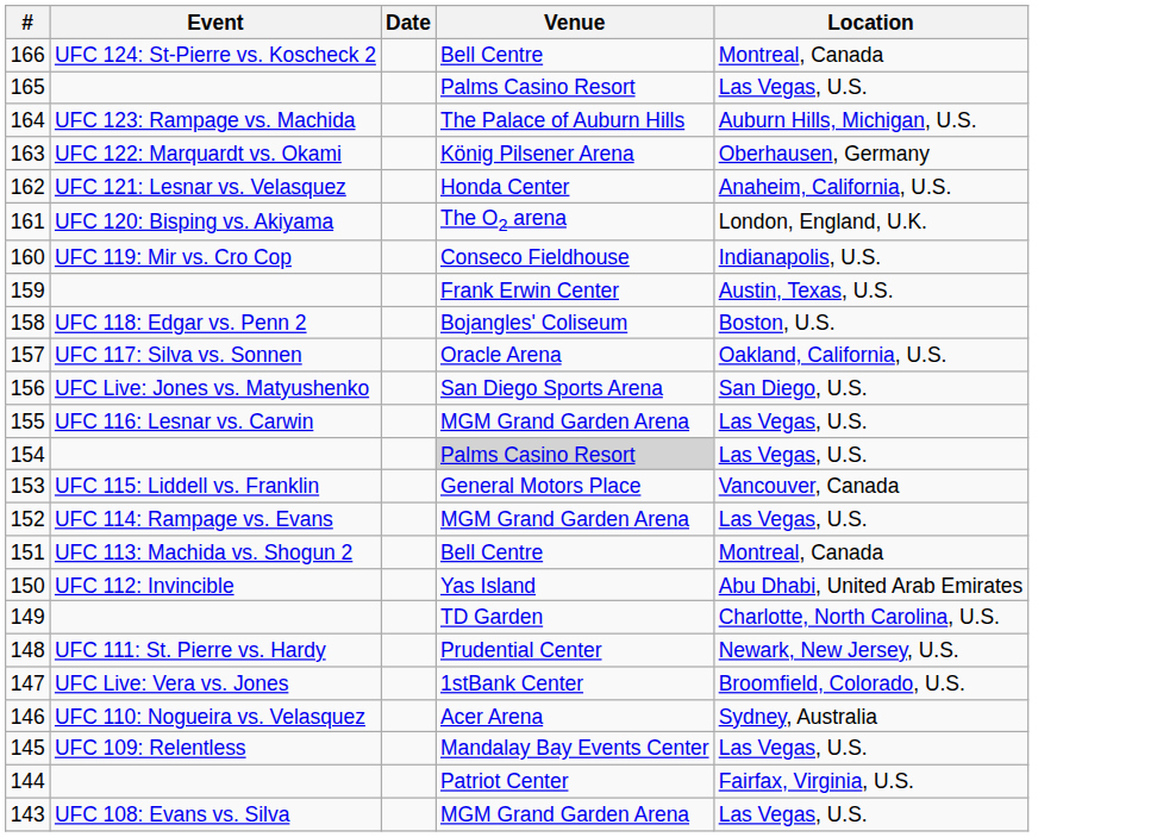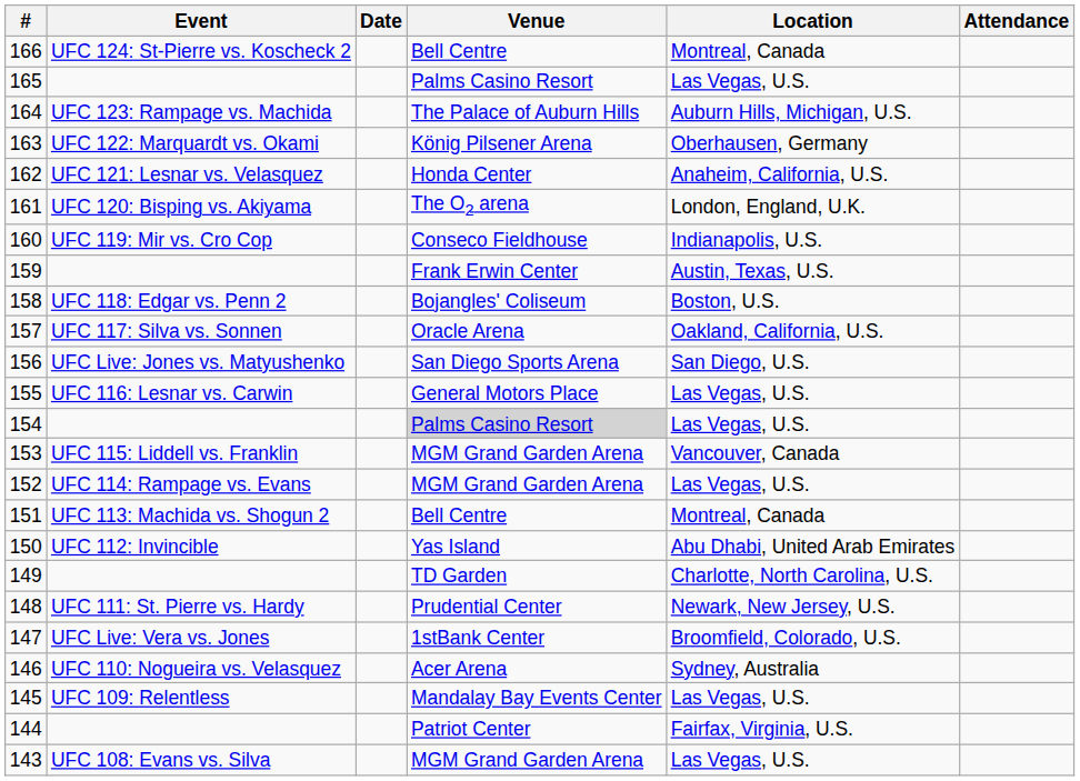+ column: Attendance
155 | Venue: MGM Grand Garden Arena -> General Motors Place
153 | Venue: General Motors Place -> MGM Grand Garden Arena
